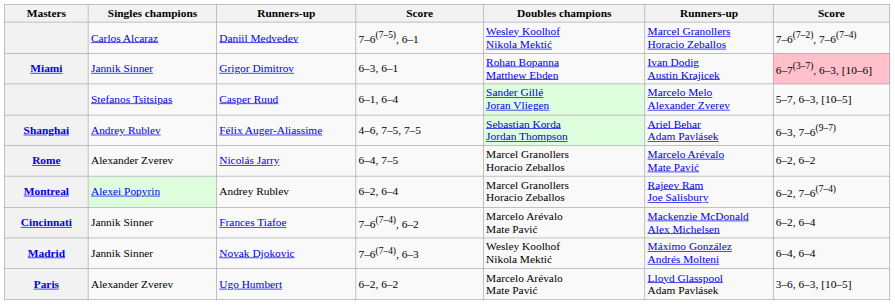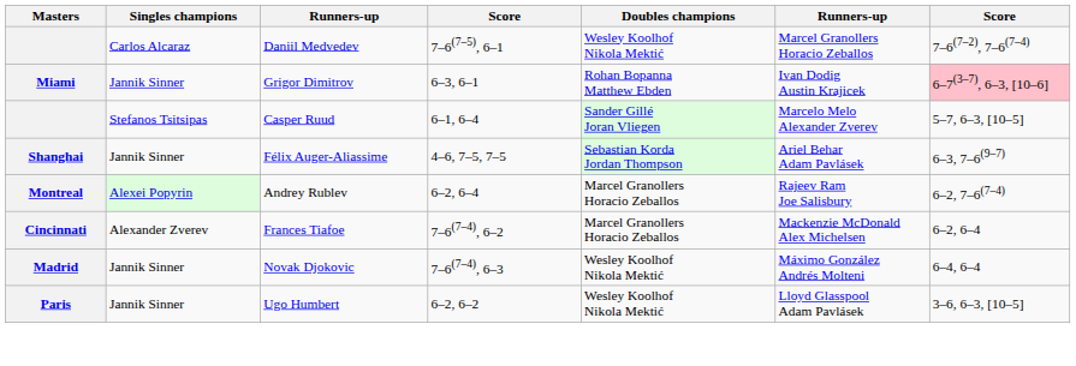Félix Auger-Aliassime | Singles champions: Andrey Rublev -> Jannik Sinner
- row: Rome | Alexander Zverev | Nicolás Jarry | 6–4, 7–5 | Marcel Granollers Horacio Zeballos | Marcelo Arévalo Mate Pavić | 6–2, 6–2
Frances Tiafoe | Singles champions: Jannik Sinner -> Alexander Zverev
Frances Tiafoe | Doubles champions: Marcelo Arévalo Mate Pavić -> Marcel Granollers Horacio Zeballos
Ugo Humbert | Singles champions: Alexander Zverev -> Jannik Sinner
Ugo Humbert | Doubles champions: Marcelo Arévalo Mate Pavić -> Wesley Koolhof Nikola Mektić
